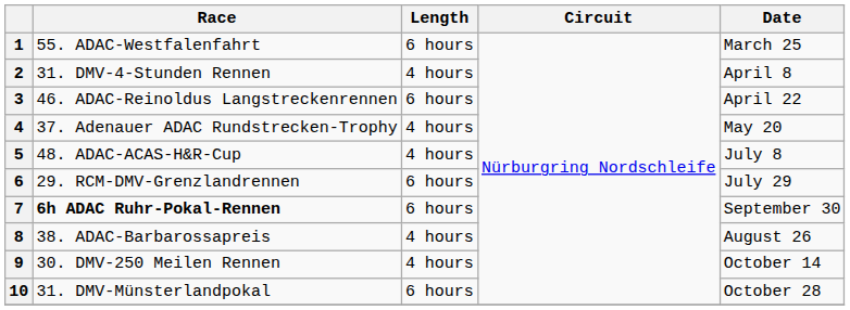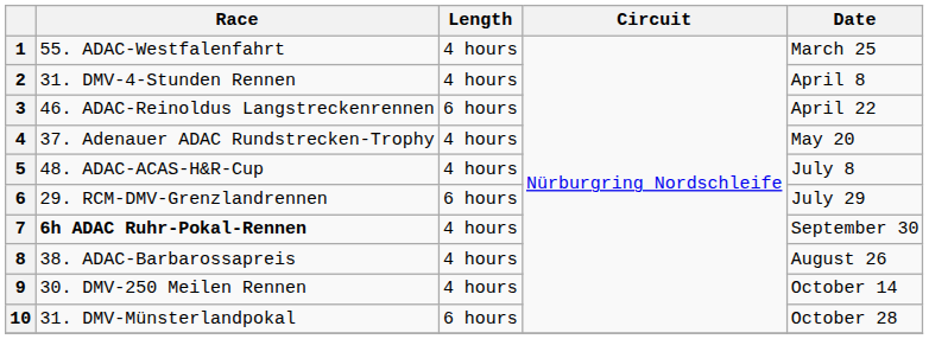1 | Length: 6 hours -> 4 hours
7 | Length: 6 hours -> 4 hours
